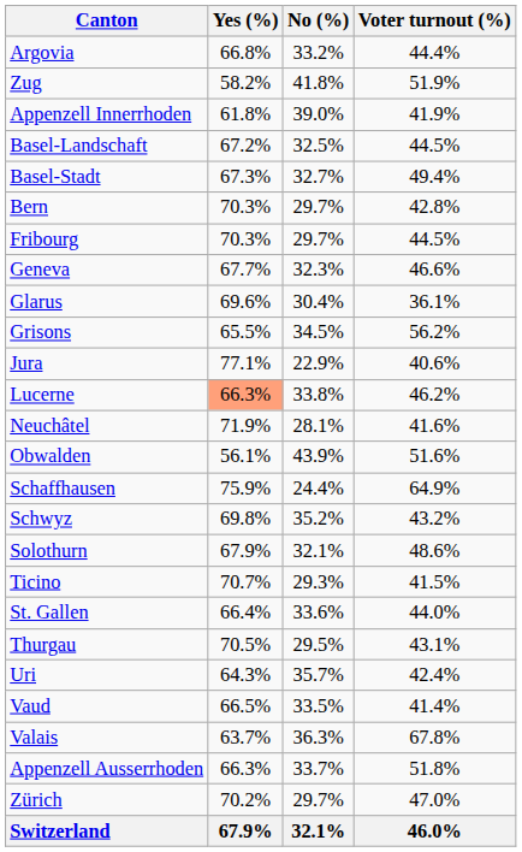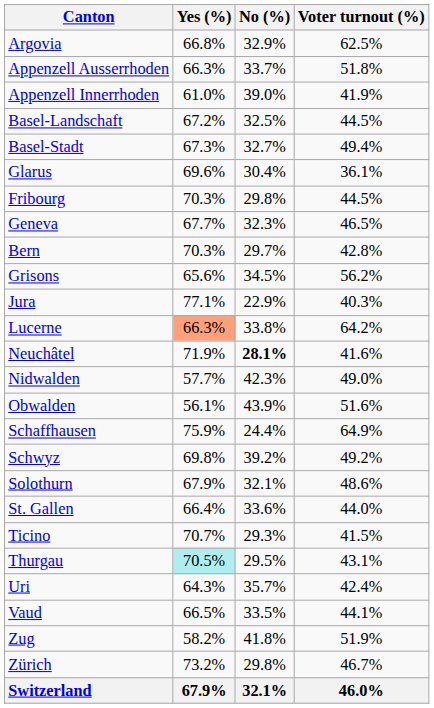Argovia | No (%): 33.2% -> 32.9%
Argovia | Voter turnout (%): 44.4% -> 62.5%
rows swapped: Appenzell Ausserrhoden <-> Zug
Appenzell Innerrhoden | Yes (%): 61.8% -> 61.0%
rows swapped: Bern <-> Glarus
Fribourg | No (%): 29.7% -> 29.8%
Geneva | Voter turnout (%): 46.6% -> 46.5%
Grisons | Yes (%): 65.5% -> 65.6%
Jura | Voter turnout (%): 40.6% -> 40.3%
Lucerne | Voter turnout (%): 46.2% -> 64.2%
Neuchâtel | No (%): normal -> bold
+ row: Nidwalden | 57.7% | 42.3% | 49.0%
Schwyz | No (%): 35.2% -> 39.2%
Schwyz | Voter turnout (%): 43.2% -> 49.2%
rows swapped: St. Gallen <-> Ticino
Thurgau | Yes (%): no background -> paleturquoise background
Vaud | Voter turnout (%): 41.4% -> 44.1%
- row: Valais | 63.7% | 36.3% | 67.8%
Zürich | Yes (%): 70.2% -> 73.2%
Zürich | No (%): 29.7% -> 29.8%
Zürich | Voter turnout (%): 47.0% -> 46.7%
